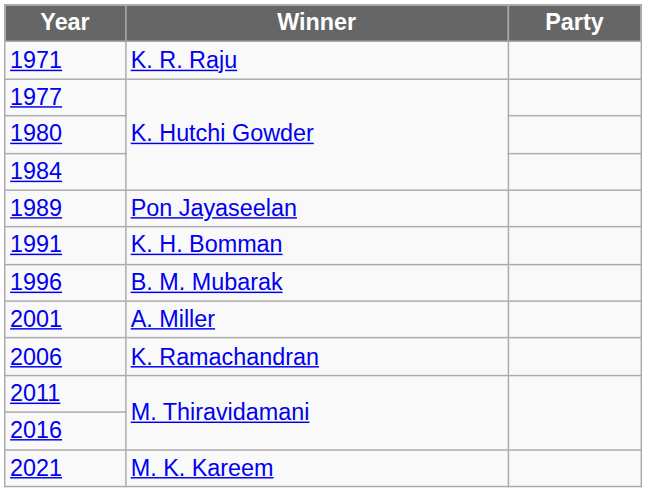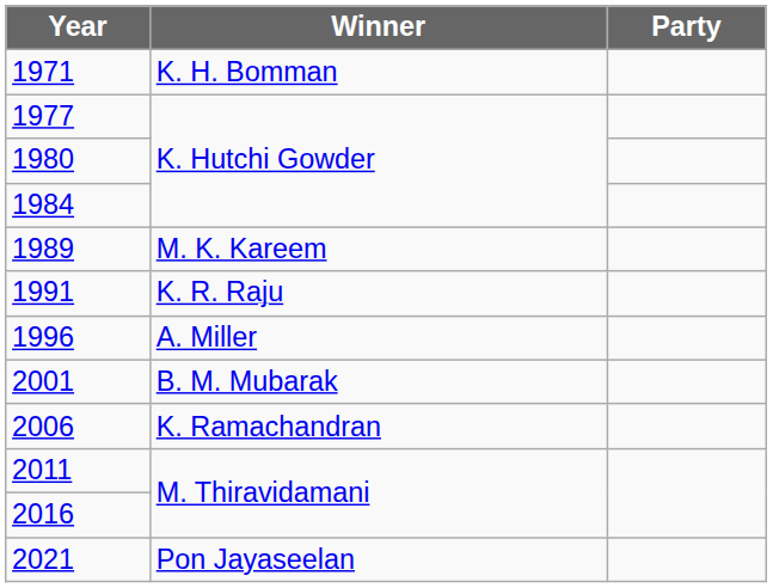1971 | Winner: K. R. Raju -> K. H. Bomman
1989 | Winner: Pon Jayaseelan -> M. K. Kareem
1991 | Winner: K. H. Bomman -> K. R. Raju
1996 | Winner: B. M. Mubarak -> A. Miller
2001 | Winner: A. Miller -> B. M. Mubarak
2021 | Winner: M. K. Kareem -> Pon Jayaseelan
